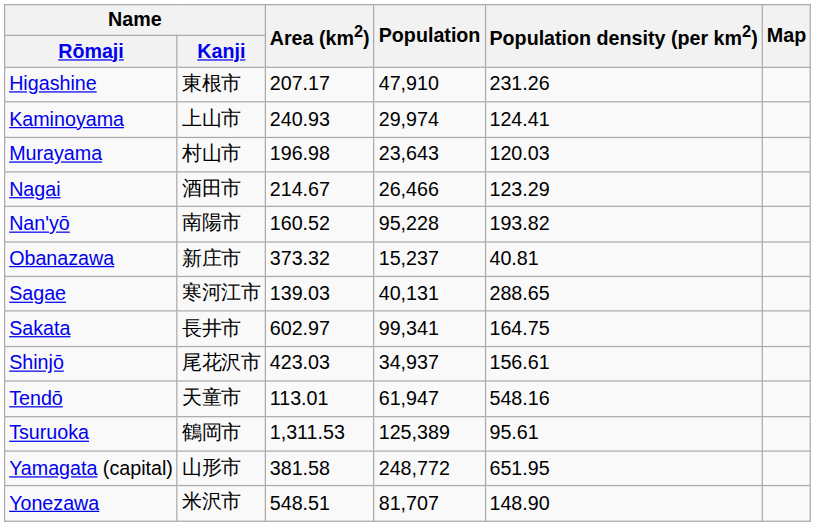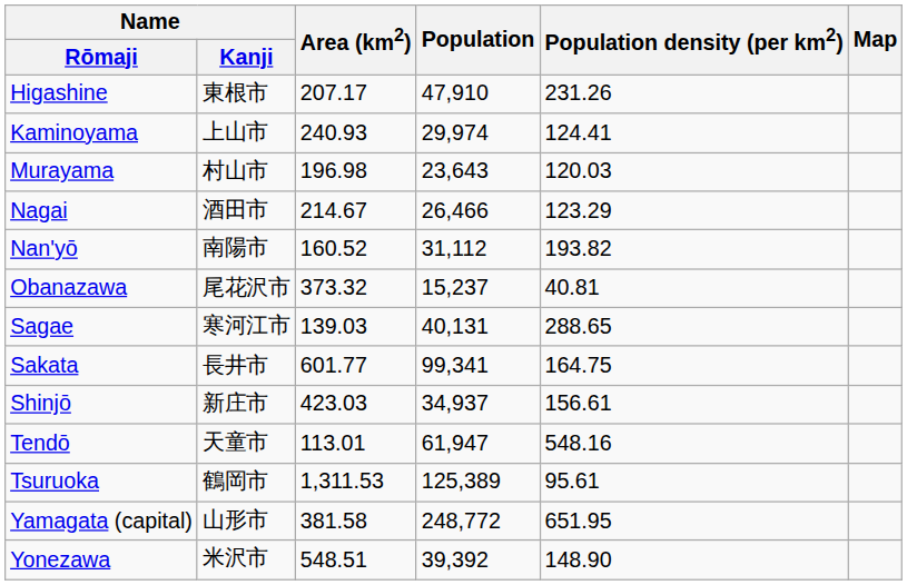Nan'yō | Population: 95,228 -> 31,112
Obanazawa | Name / Kanji: 新庄市 -> 尾花沢市
Sakata | Area (km2): 602.97 -> 601.77
Shinjō | Name / Kanji: 尾花沢市 -> 新庄市
Yonezawa | Population: 81,707 -> 39,392
